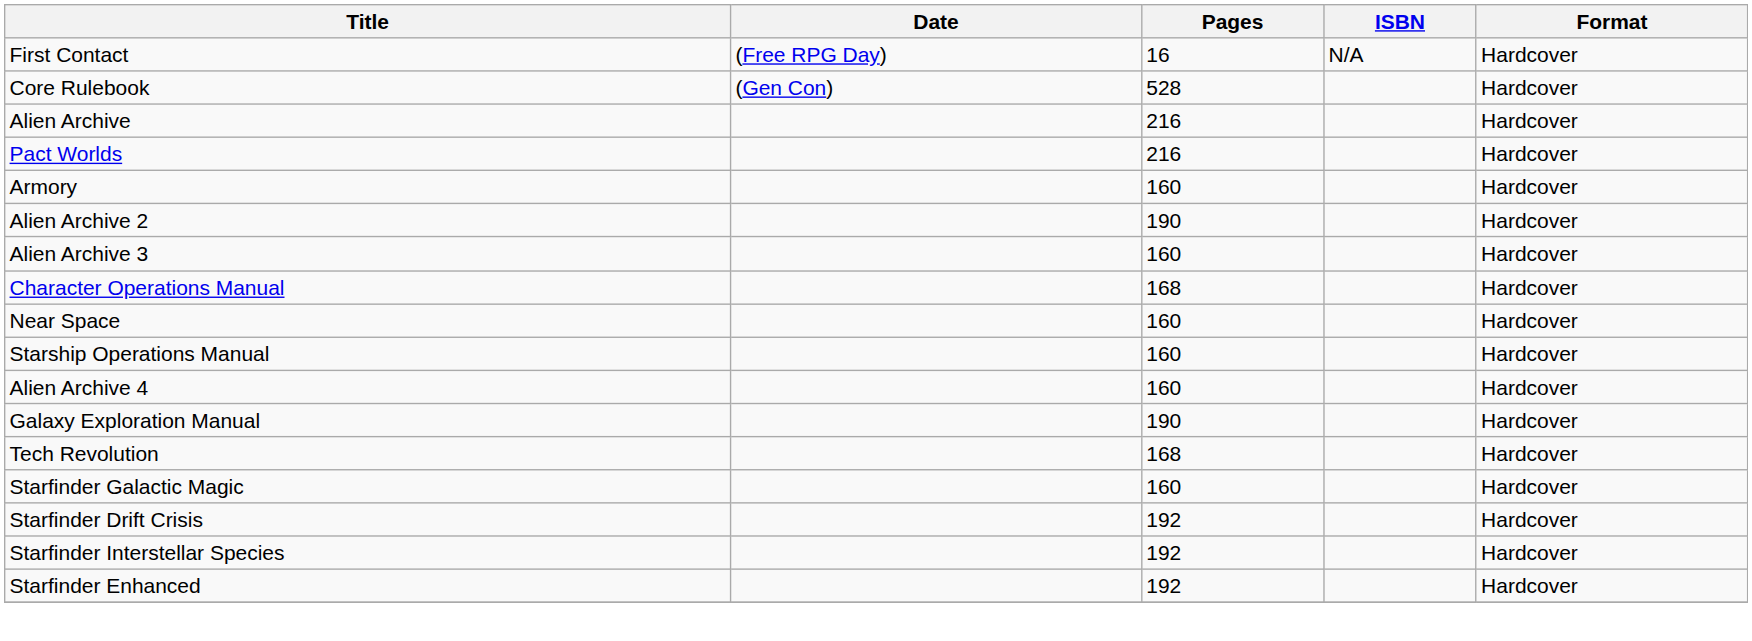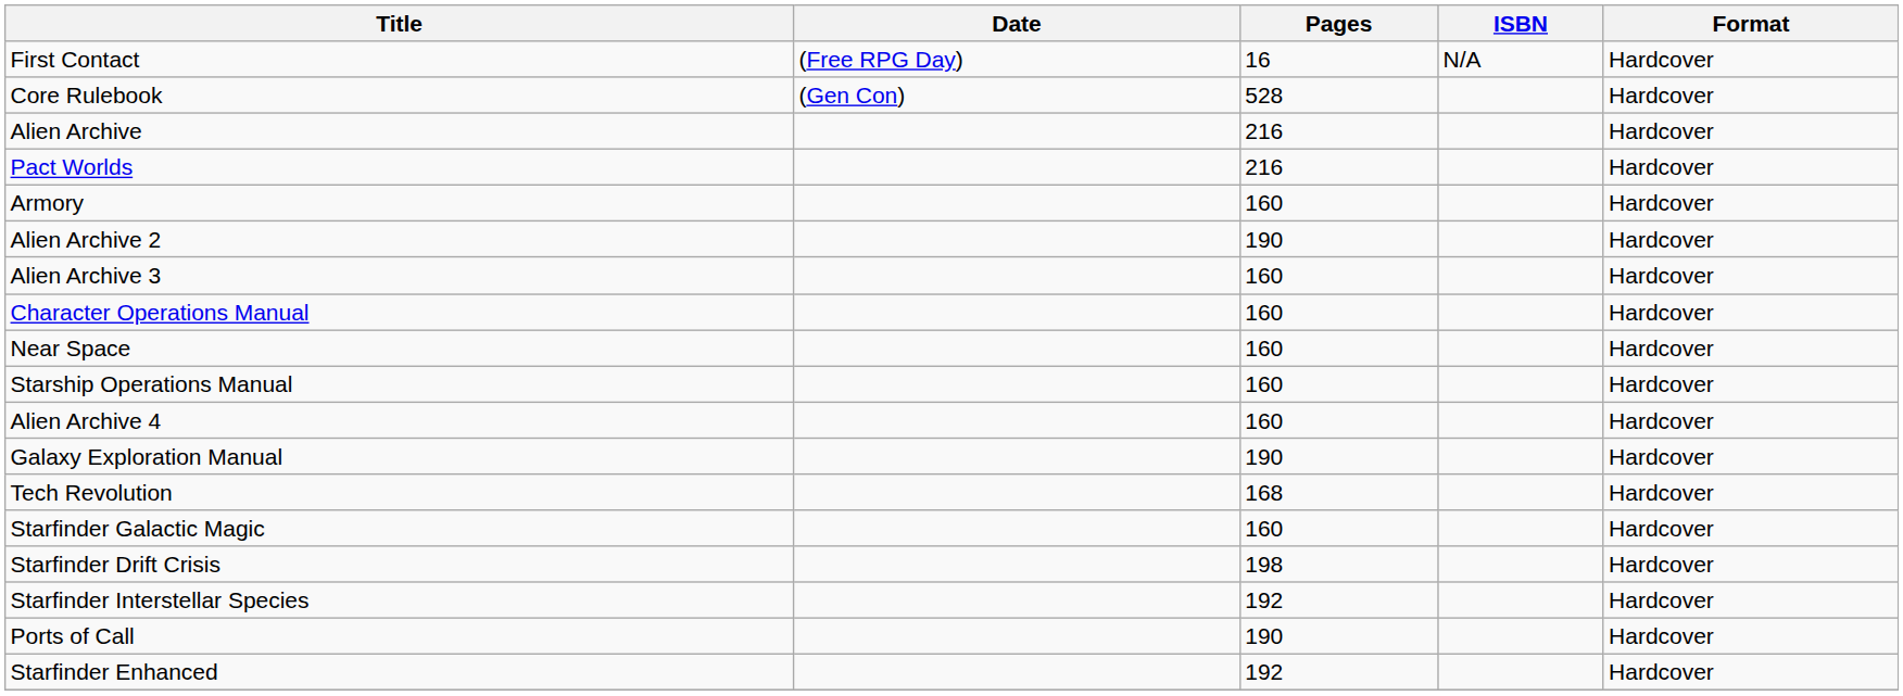Character Operations Manual | Pages: 168 -> 160
Starfinder Drift Crisis | Pages: 192 -> 198
+ row: Ports of Call | 190 | Hardcover
